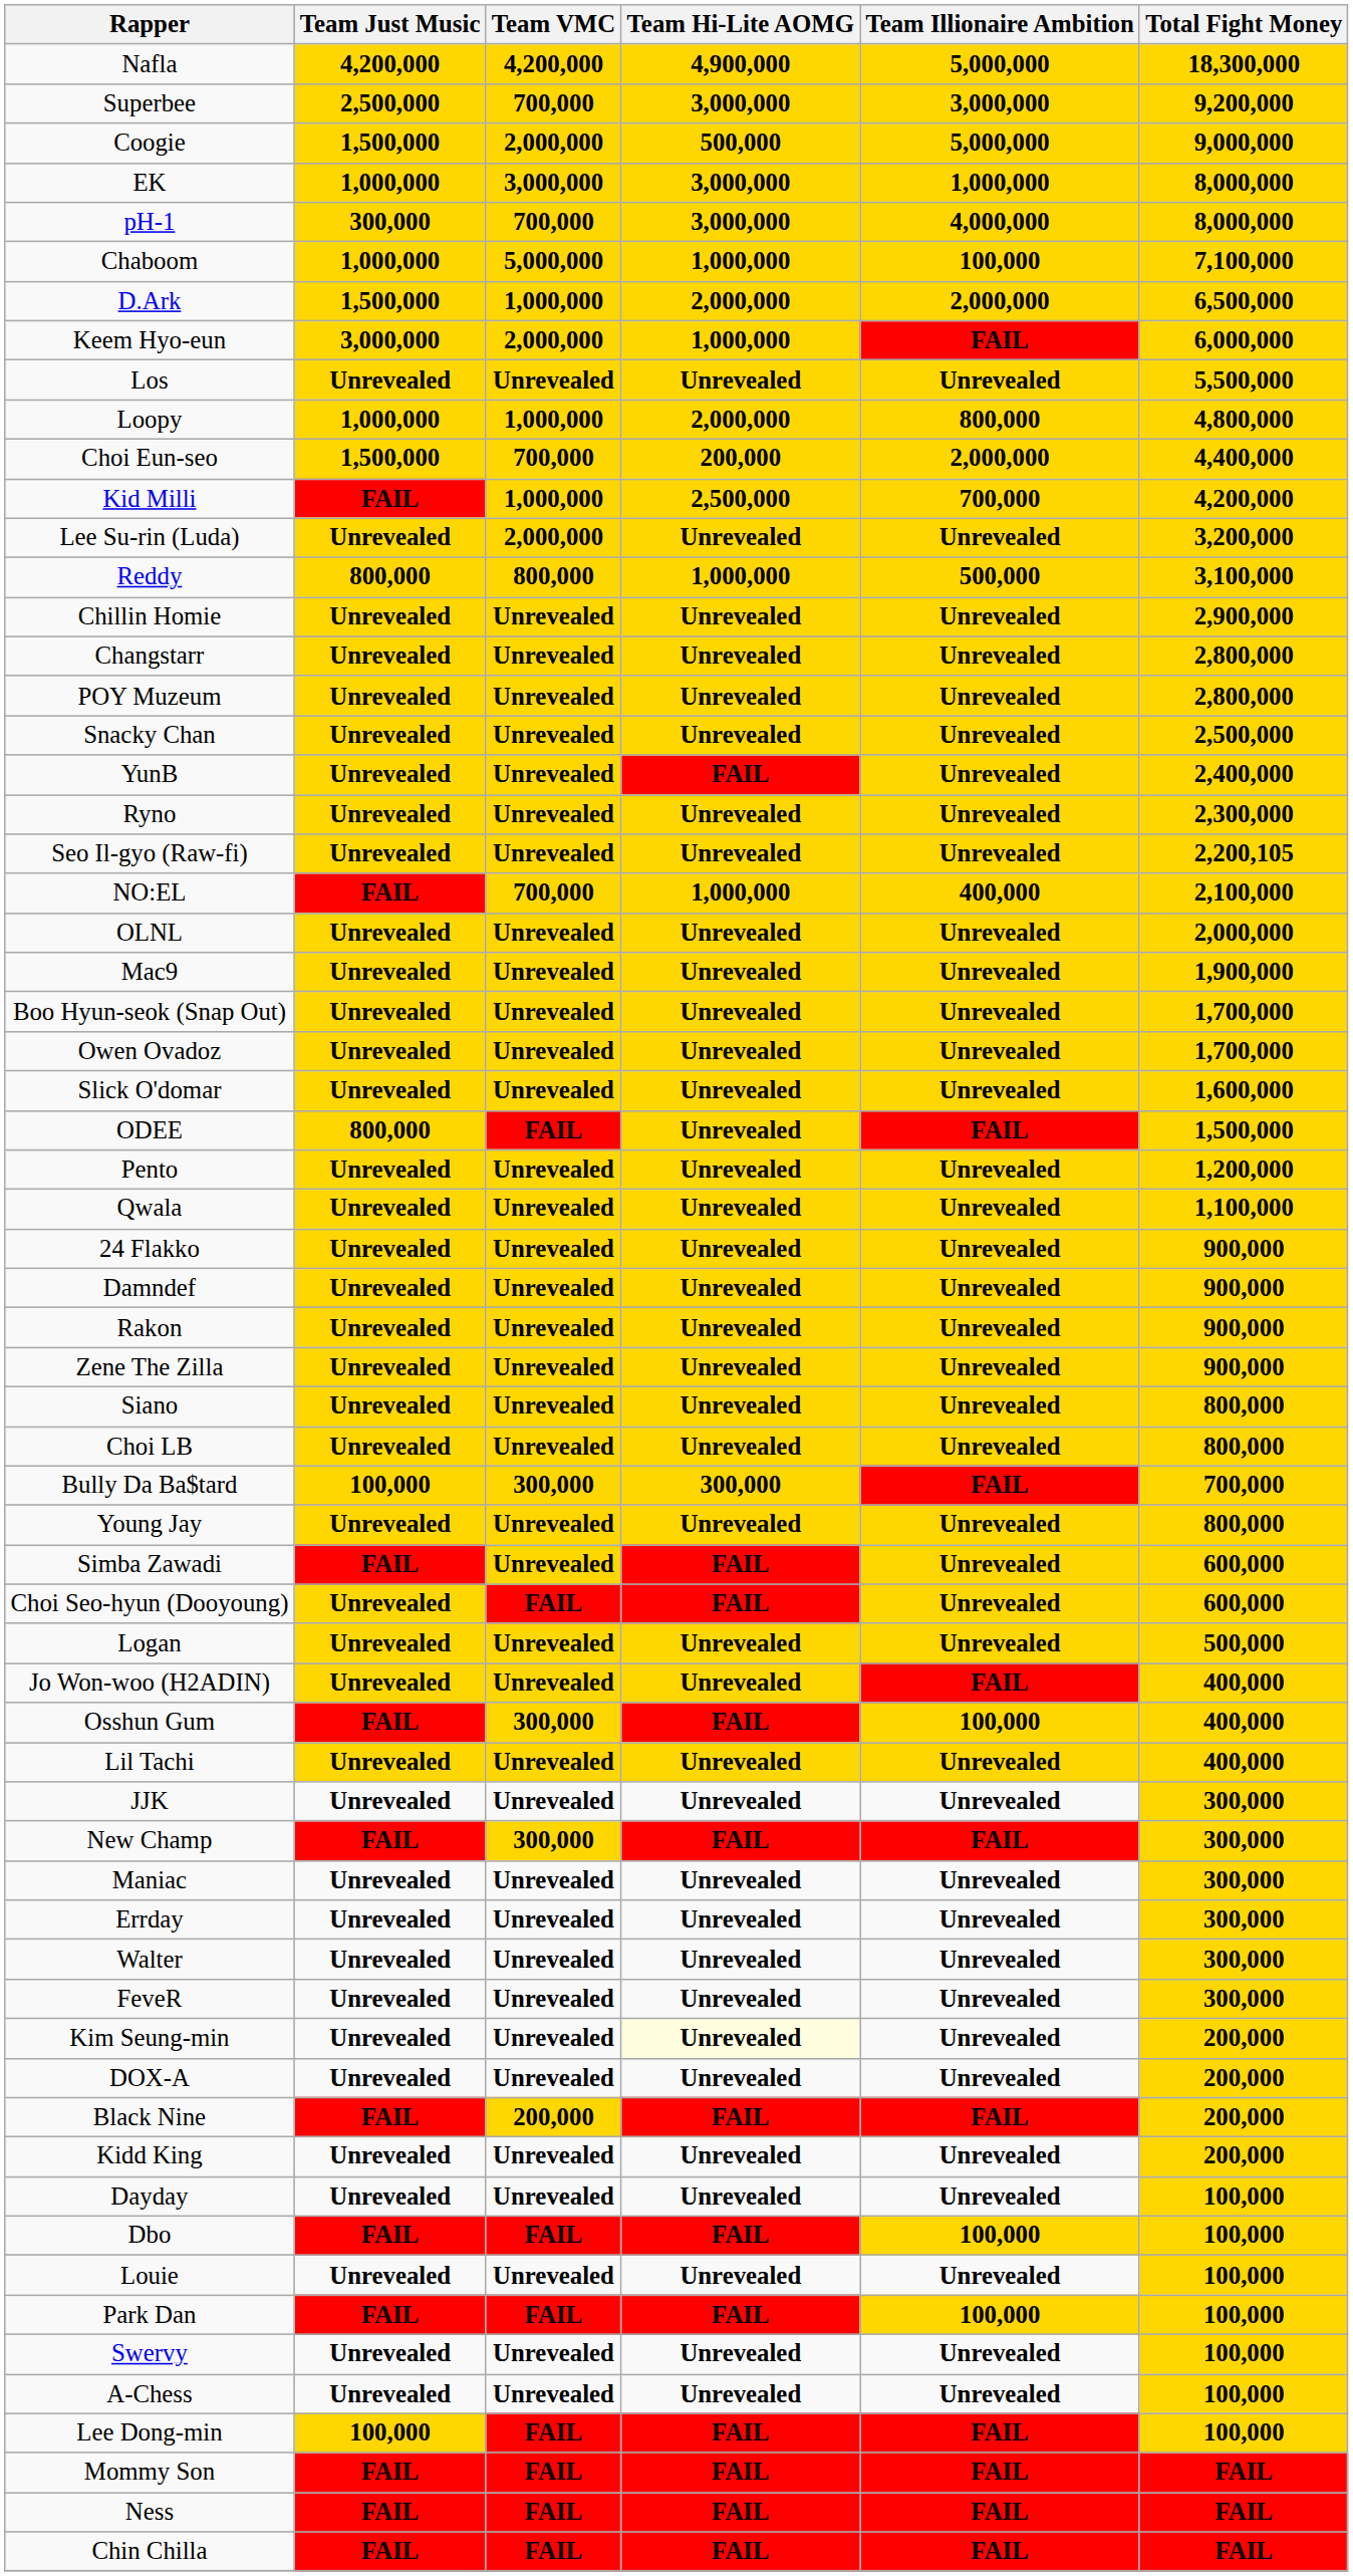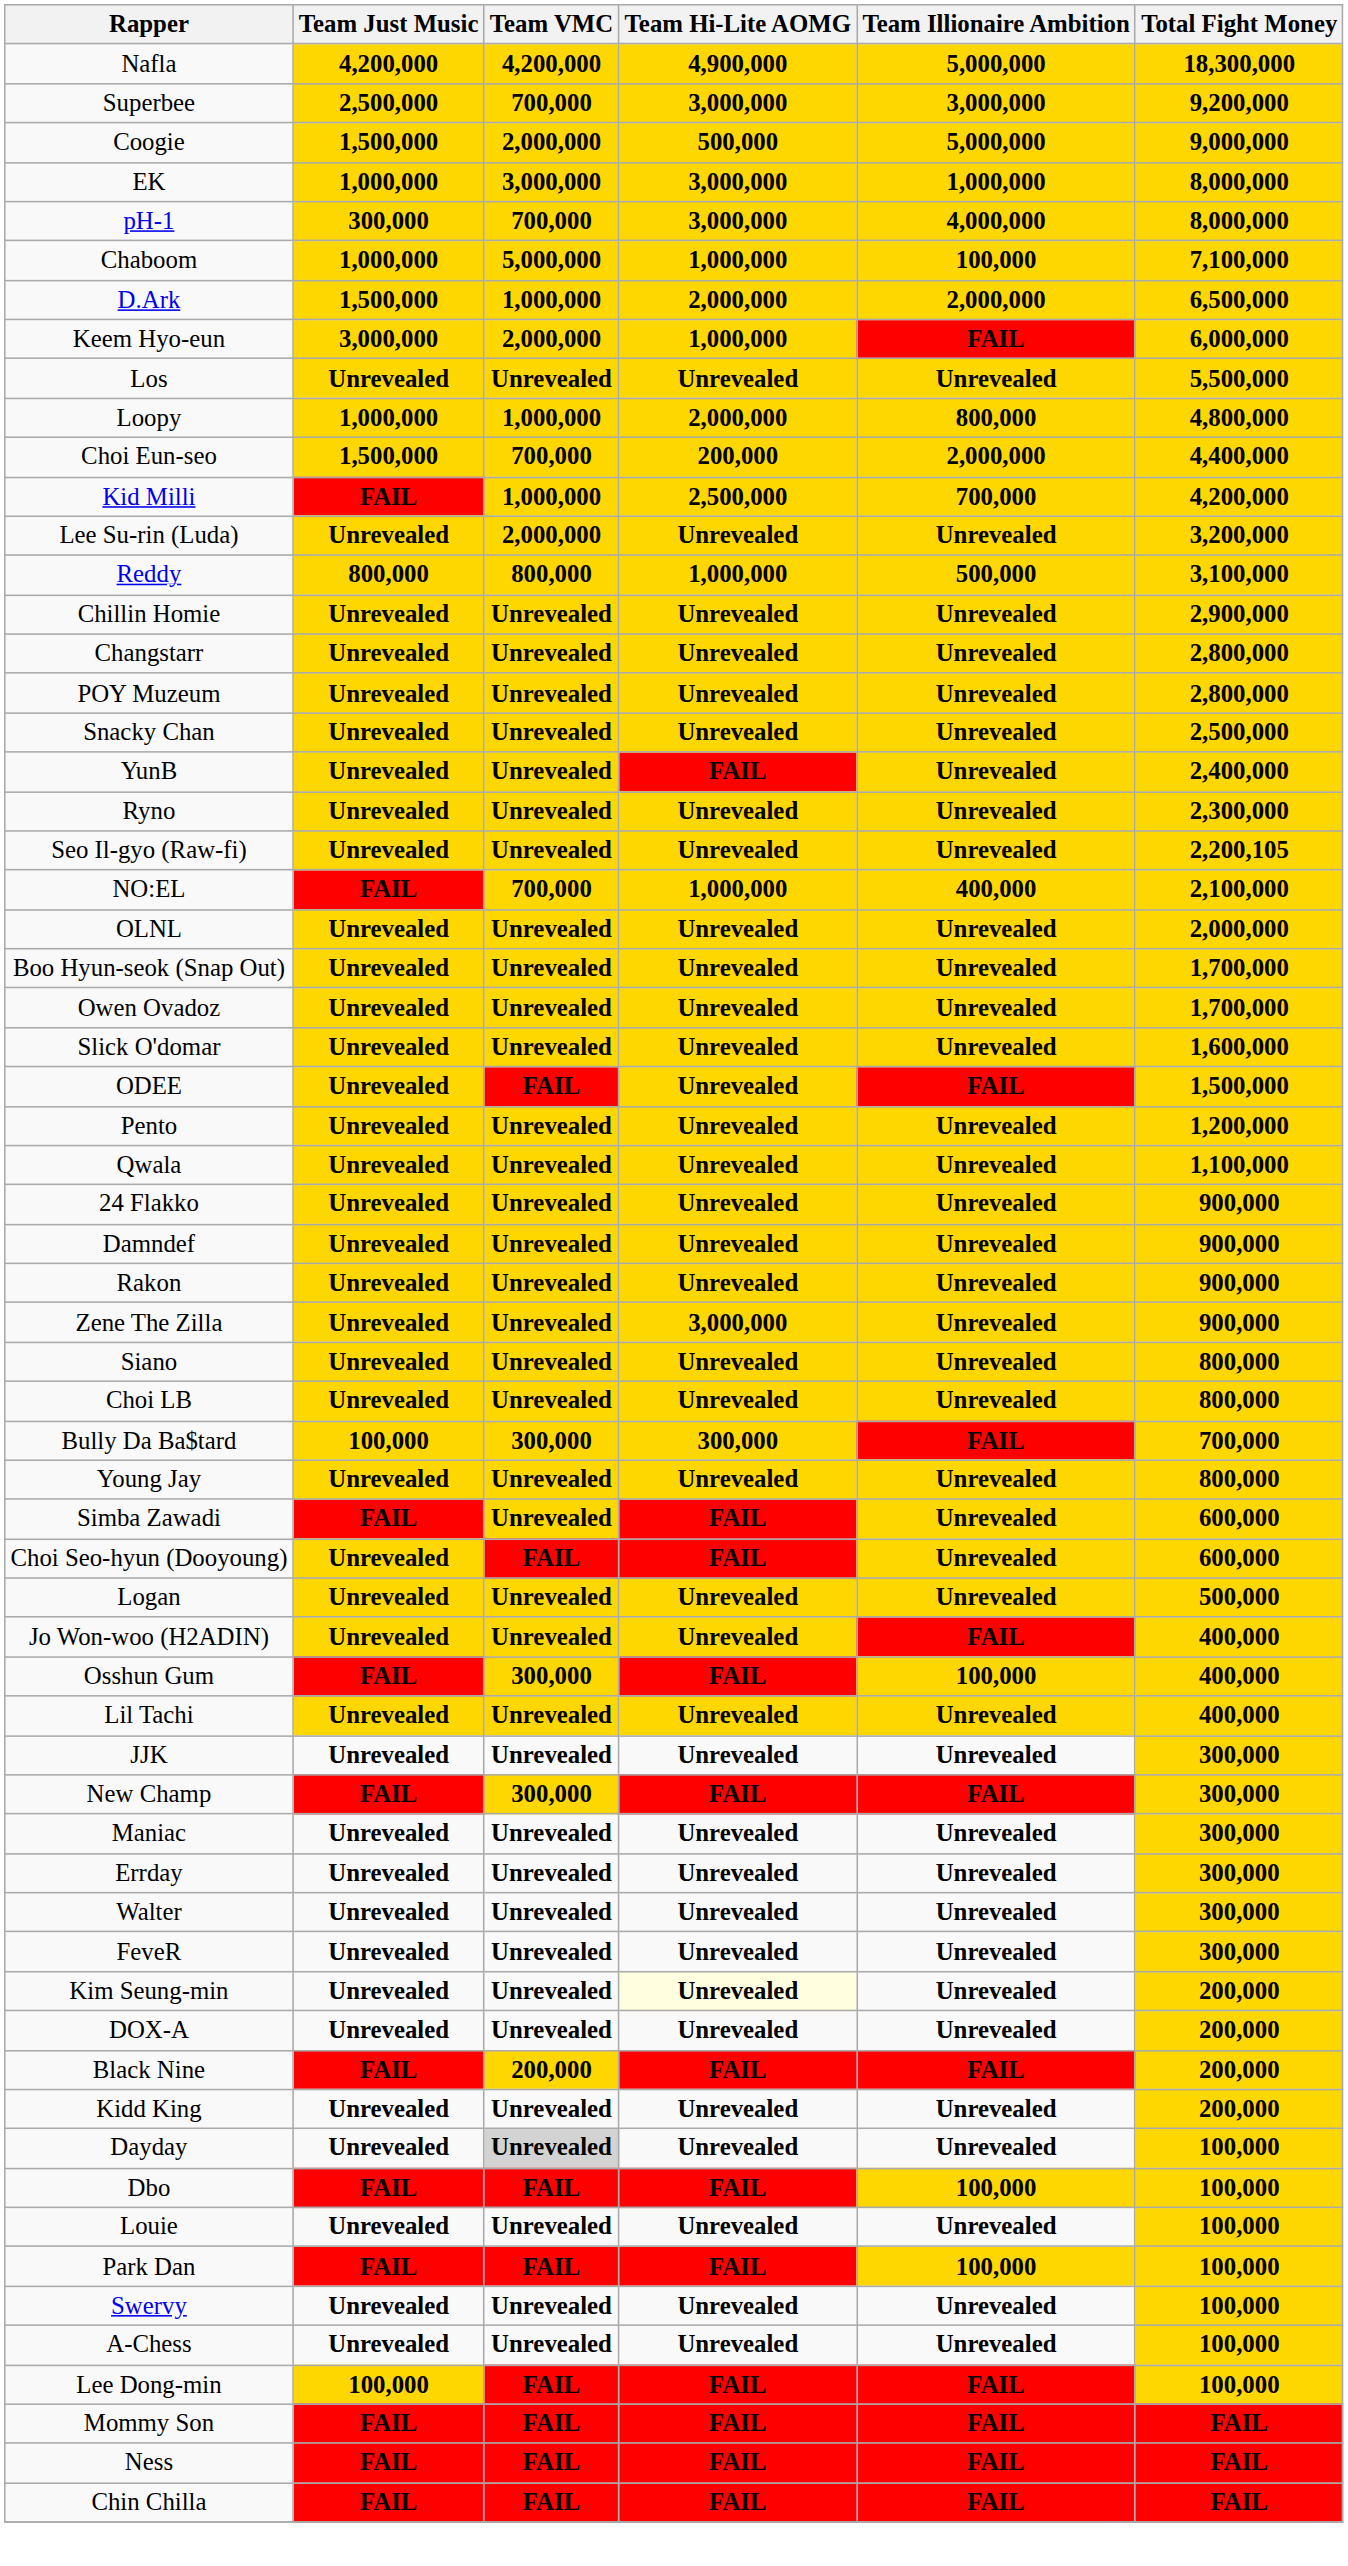- row: Mac9 | Unrevealed | Unrevealed | Unrevealed | Unrevealed | 1,900,000
ODEE | Team Just Music: 800,000 -> Unrevealed
Zene The Zilla | Team Hi-Lite AOMG: Unrevealed -> 3,000,000
Dayday | Team VMC: no background -> lightgrey background
